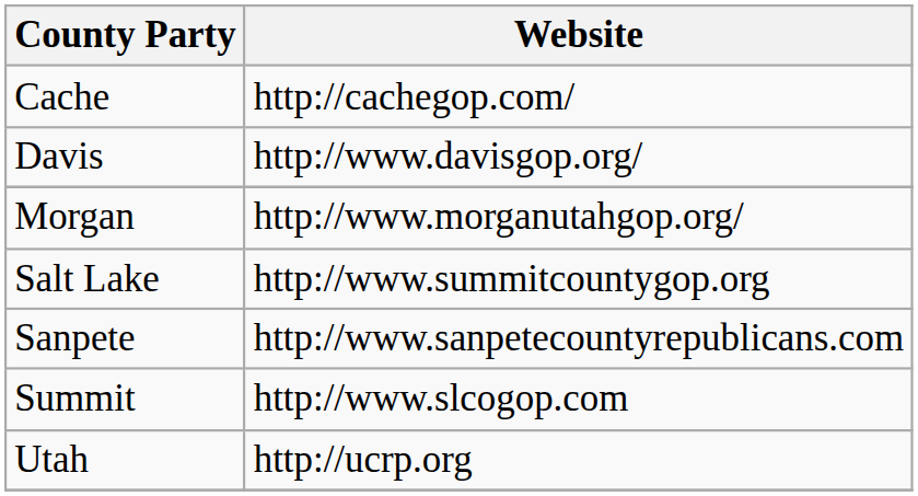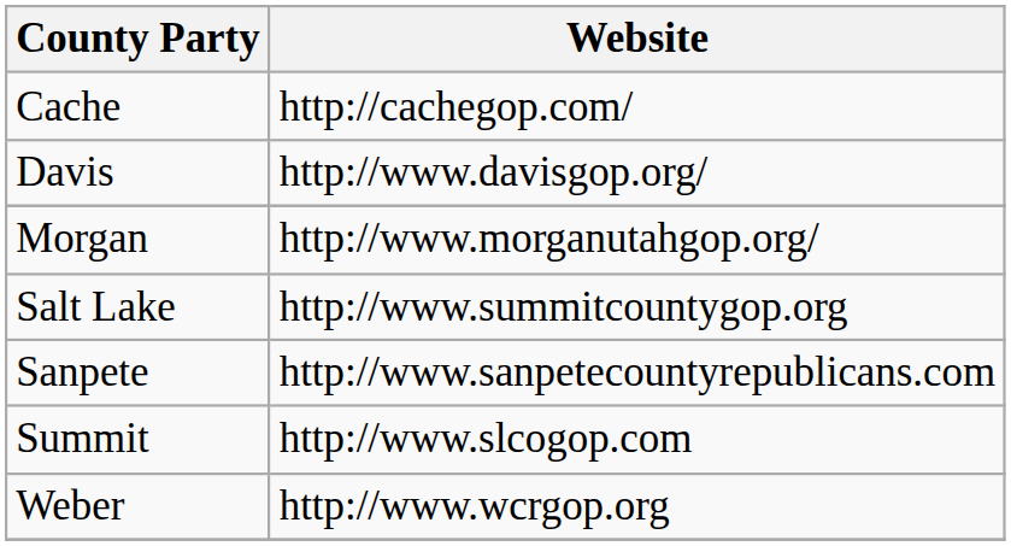- row: Utah | http://ucrp.org
+ row: Weber | http://www.wcrgop.org
